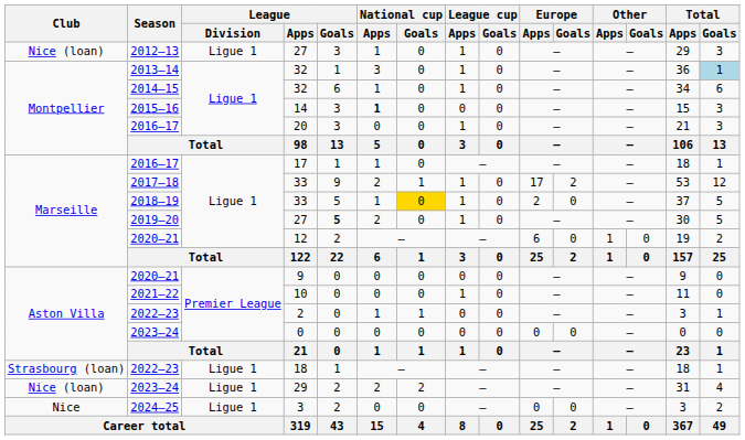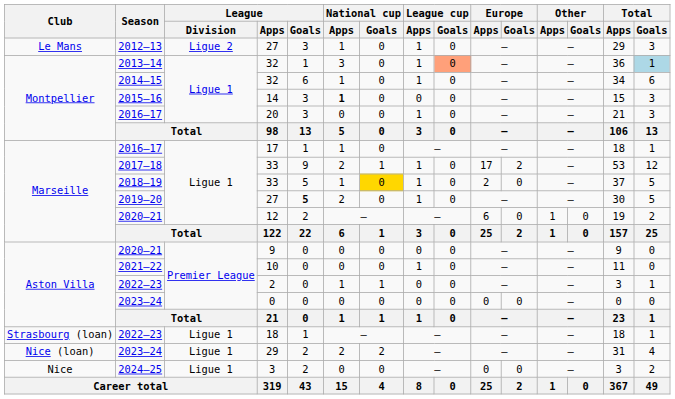2012–13 / 27 | Club: Nice (loan) -> Le Mans
2012–13 / 27 | League / Division: Ligue 1 -> Ligue 2
2013–14 / 32 | League cup / Goals: no background -> lightsalmon background
